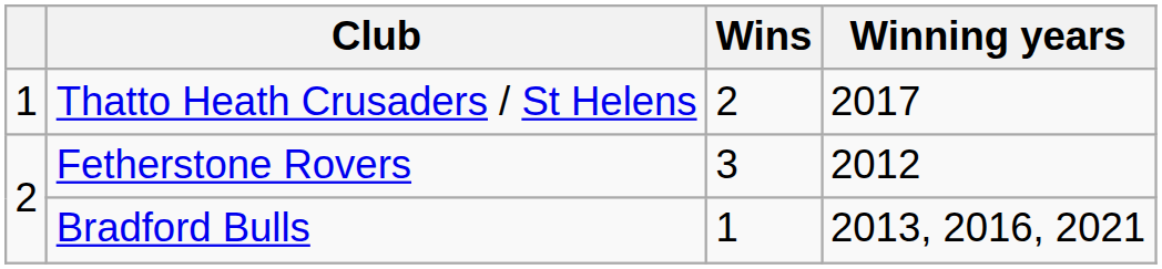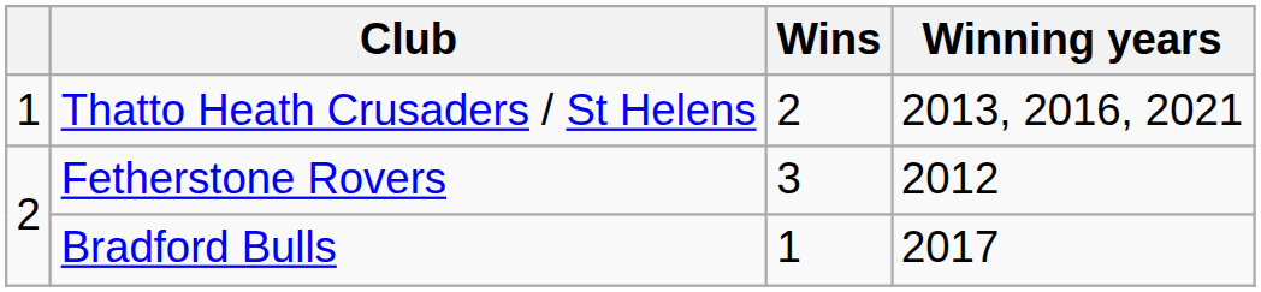Thatto Heath Crusaders / St Helens | Winning years: 2017 -> 2013, 2016, 2021
Bradford Bulls | Winning years: 2013, 2016, 2021 -> 2017
